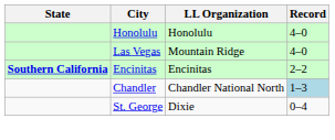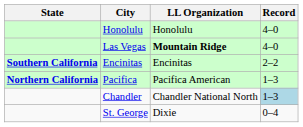Las Vegas | LL Organization: normal -> bold
+ row: Northern California | Pacifica | Pacifica American | 1–3
